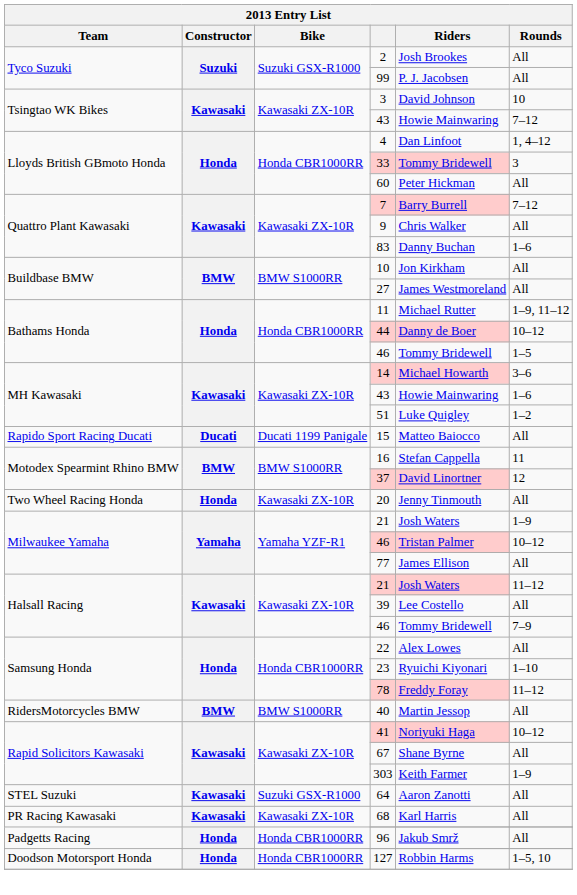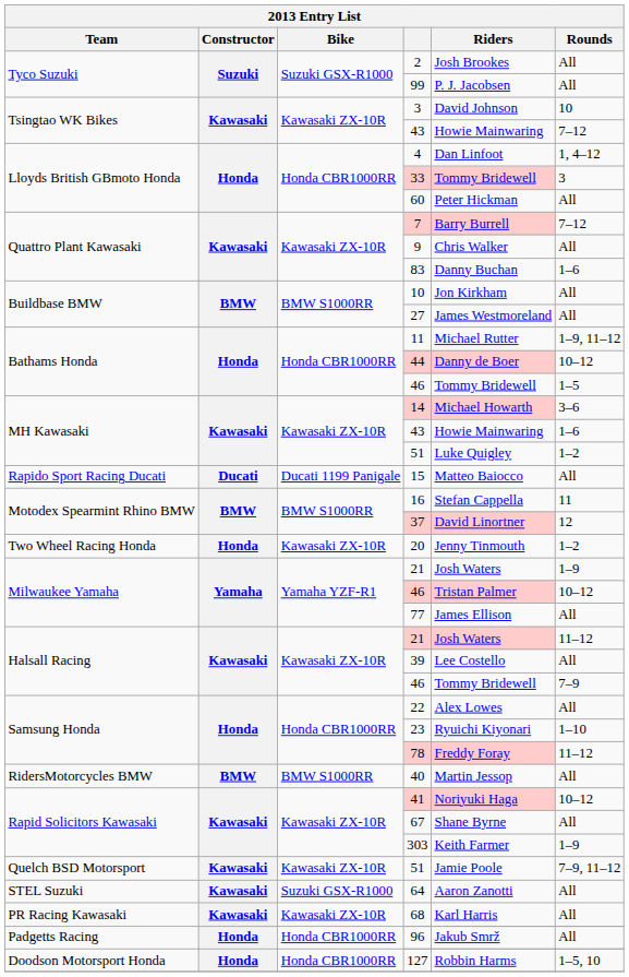20 | Rounds: All -> 1–2
+ row: Quelch BSD Motorsport | Kawasaki | Kawasaki ZX-10R | 51 | Jamie Poole | 7–9, 11–12
